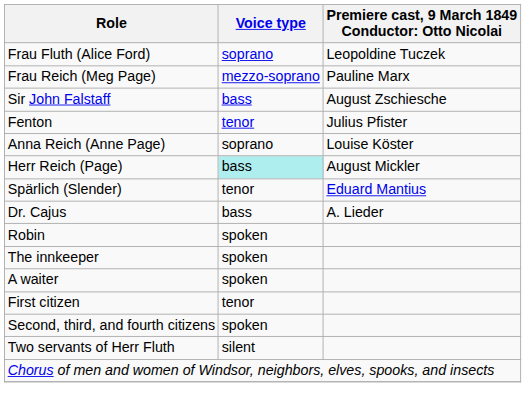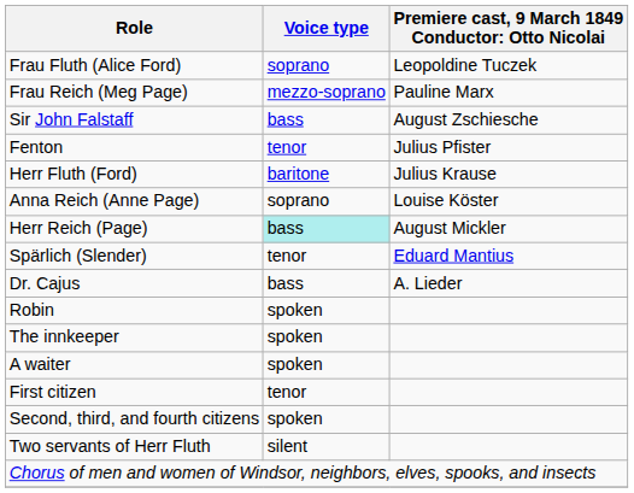+ row: Herr Fluth (Ford) | baritone | Julius Krause
